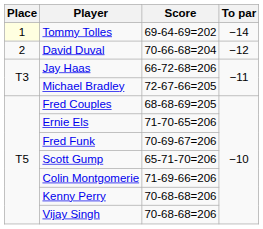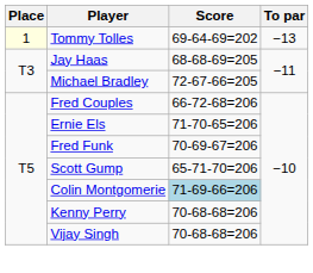Tommy Tolles | To par: −14 -> −13
- row: 2 | David Duval | 70-66-68=204 | −12
Jay Haas | Score: 66-72-68=206 -> 68-68-69=205
Fred Couples | Score: 68-68-69=205 -> 66-72-68=206
Colin Montgomerie | Score: no background -> lightblue background
